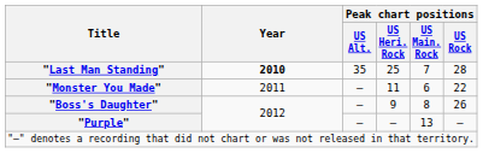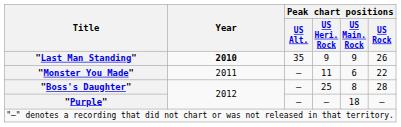"Last Man Standing" | Peak chart positions / US Heri. Rock: 25 -> 9
"Last Man Standing" | Peak chart positions / US Main. Rock: 7 -> 9
"Last Man Standing" | Peak chart positions / US Rock: 28 -> 26
"Boss's Daughter" | Peak chart positions / US Heri. Rock: 9 -> 25
"Boss's Daughter" | Peak chart positions / US Rock: 26 -> 28
"Purple" | Peak chart positions / US Main. Rock: 13 -> 18
